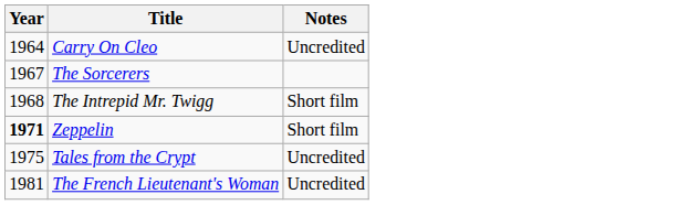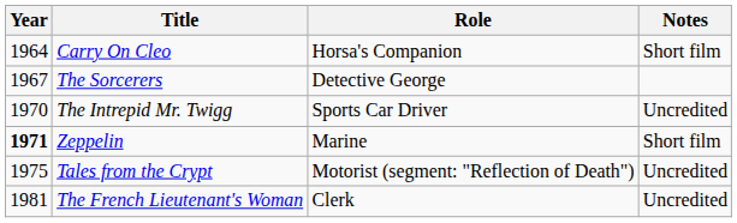+ column: Role | Horsa's Companion | Detective George | Sports Car Driver | Marine | Motorist (segment: "Reflection of Death") | Clerk
Carry On Cleo | Notes: Uncredited -> Short film
The Intrepid Mr. Twigg | Year: 1968 -> 1970
The Intrepid Mr. Twigg | Notes: Short film -> Uncredited
